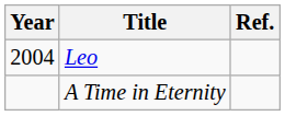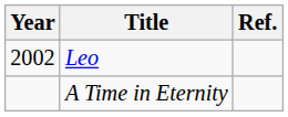Leo | Year: 2004 -> 2002
